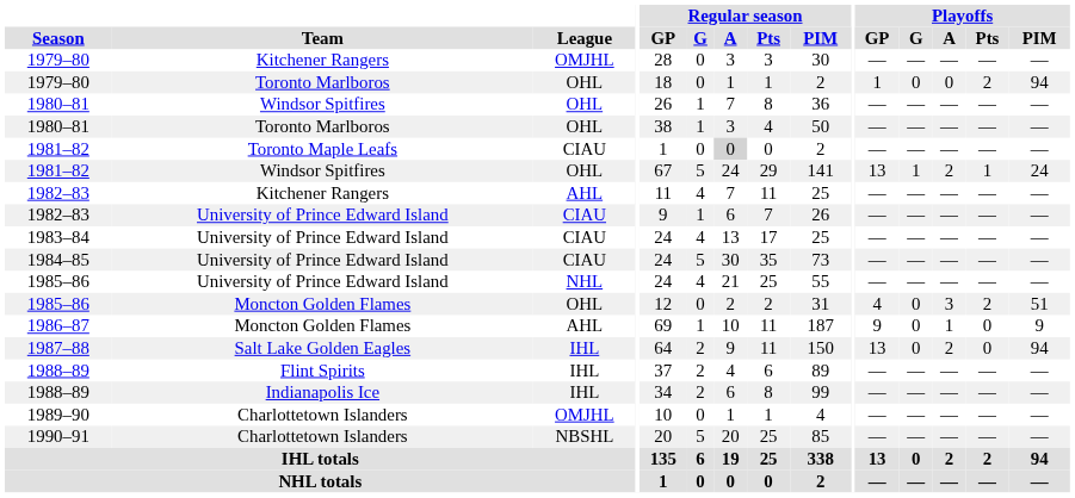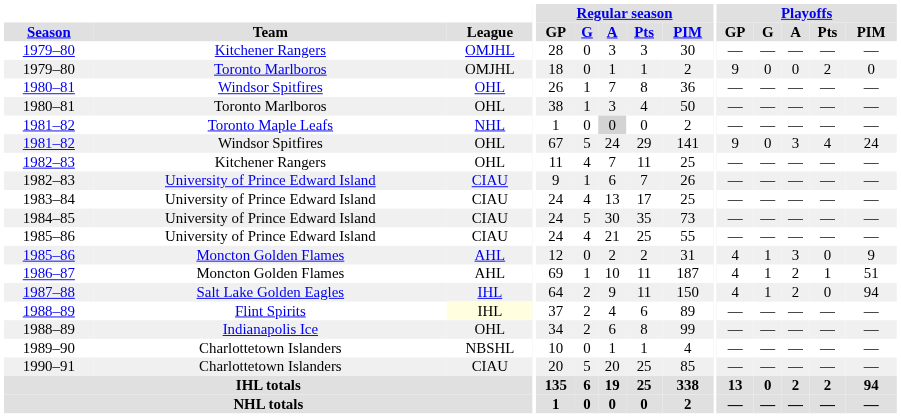1979–80 / Toronto Marlboros | League: OHL -> OMJHL
1979–80 / Toronto Marlboros | Playoffs / GP: 1 -> 9
1979–80 / Toronto Marlboros | Playoffs / PIM: 94 -> 0
1981–82 / Toronto Maple Leafs | League: CIAU -> NHL
1981–82 / Windsor Spitfires | Playoffs / GP: 13 -> 9
1981–82 / Windsor Spitfires | Playoffs / G: 1 -> 0
1981–82 / Windsor Spitfires | Playoffs / A: 2 -> 3
1981–82 / Windsor Spitfires | Playoffs / Pts: 1 -> 4
1982–83 / Kitchener Rangers | League: AHL -> OHL
1985–86 / University of Prince Edward Island | League: NHL -> CIAU
1985–86 / Moncton Golden Flames | League: OHL -> AHL
1985–86 / Moncton Golden Flames | Playoffs / G: 0 -> 1
1985–86 / Moncton Golden Flames | Playoffs / Pts: 2 -> 0
1985–86 / Moncton Golden Flames | Playoffs / PIM: 51 -> 9
1986–87 | Playoffs / GP: 9 -> 4
1986–87 | Playoffs / G: 0 -> 1
1986–87 | Playoffs / A: 1 -> 2
1986–87 | Playoffs / Pts: 0 -> 1
1986–87 | Playoffs / PIM: 9 -> 51
1987–88 | Playoffs / GP: 13 -> 4
1987–88 | Playoffs / G: 0 -> 1
1988–89 / Flint Spirits | League: no background -> lightyellow background
1988–89 / Indianapolis Ice | League: IHL -> OHL
1989–90 | League: OMJHL -> NBSHL
1990–91 | League: NBSHL -> CIAU
